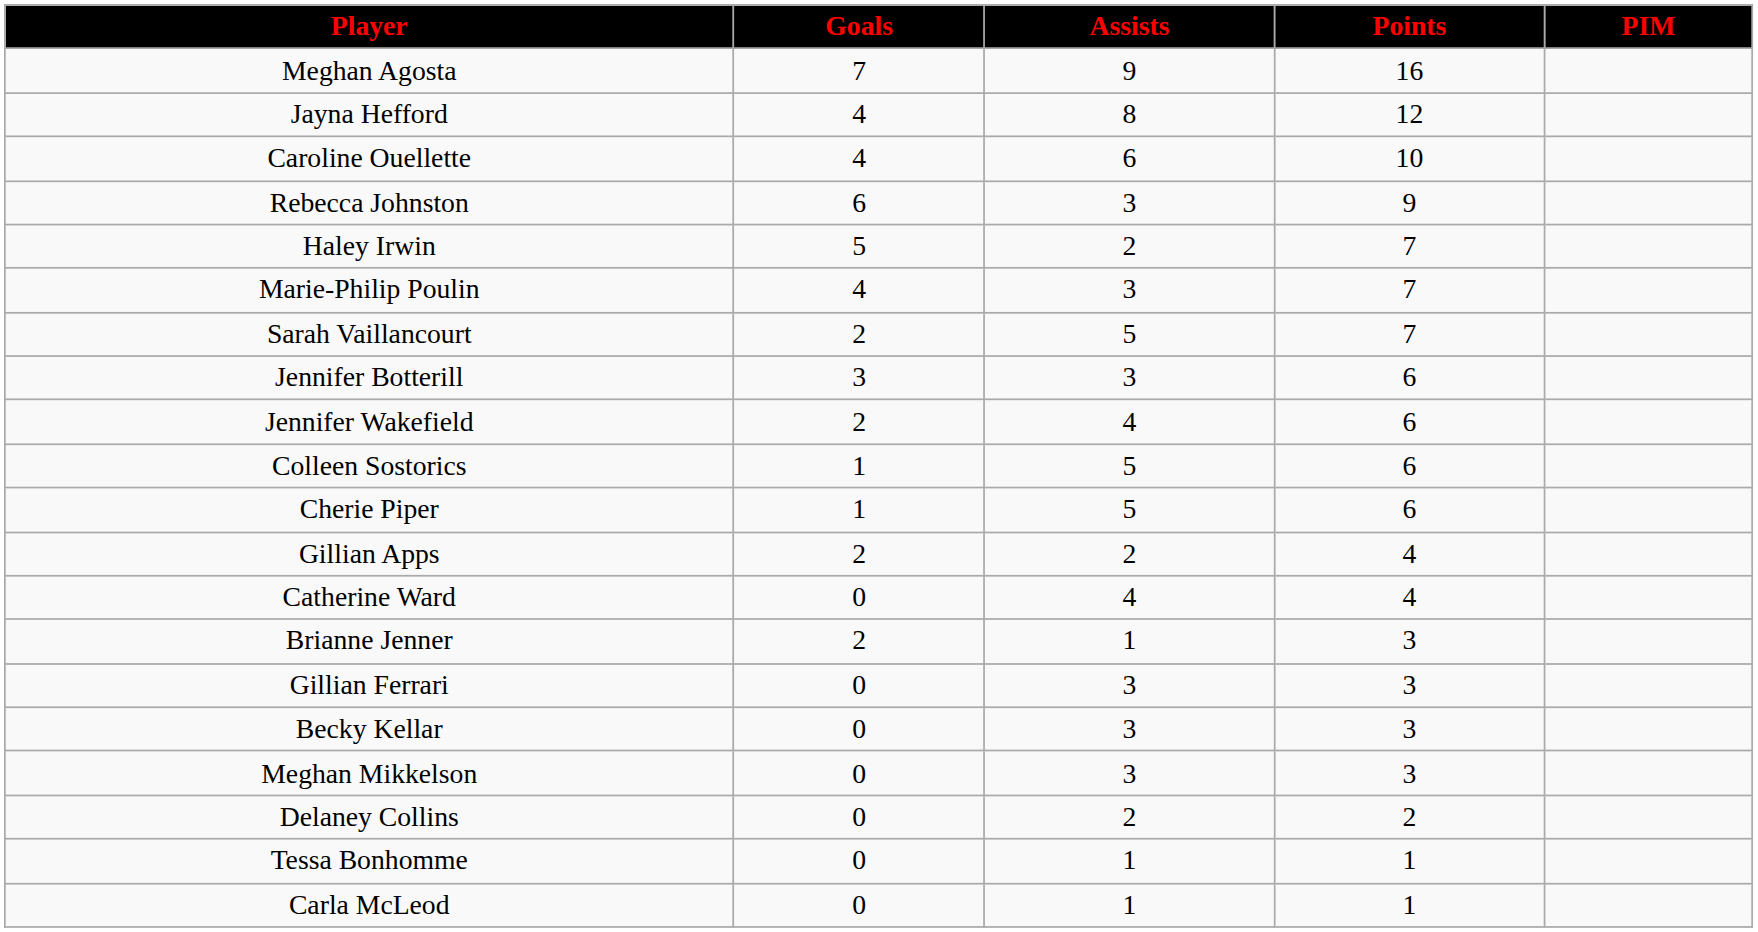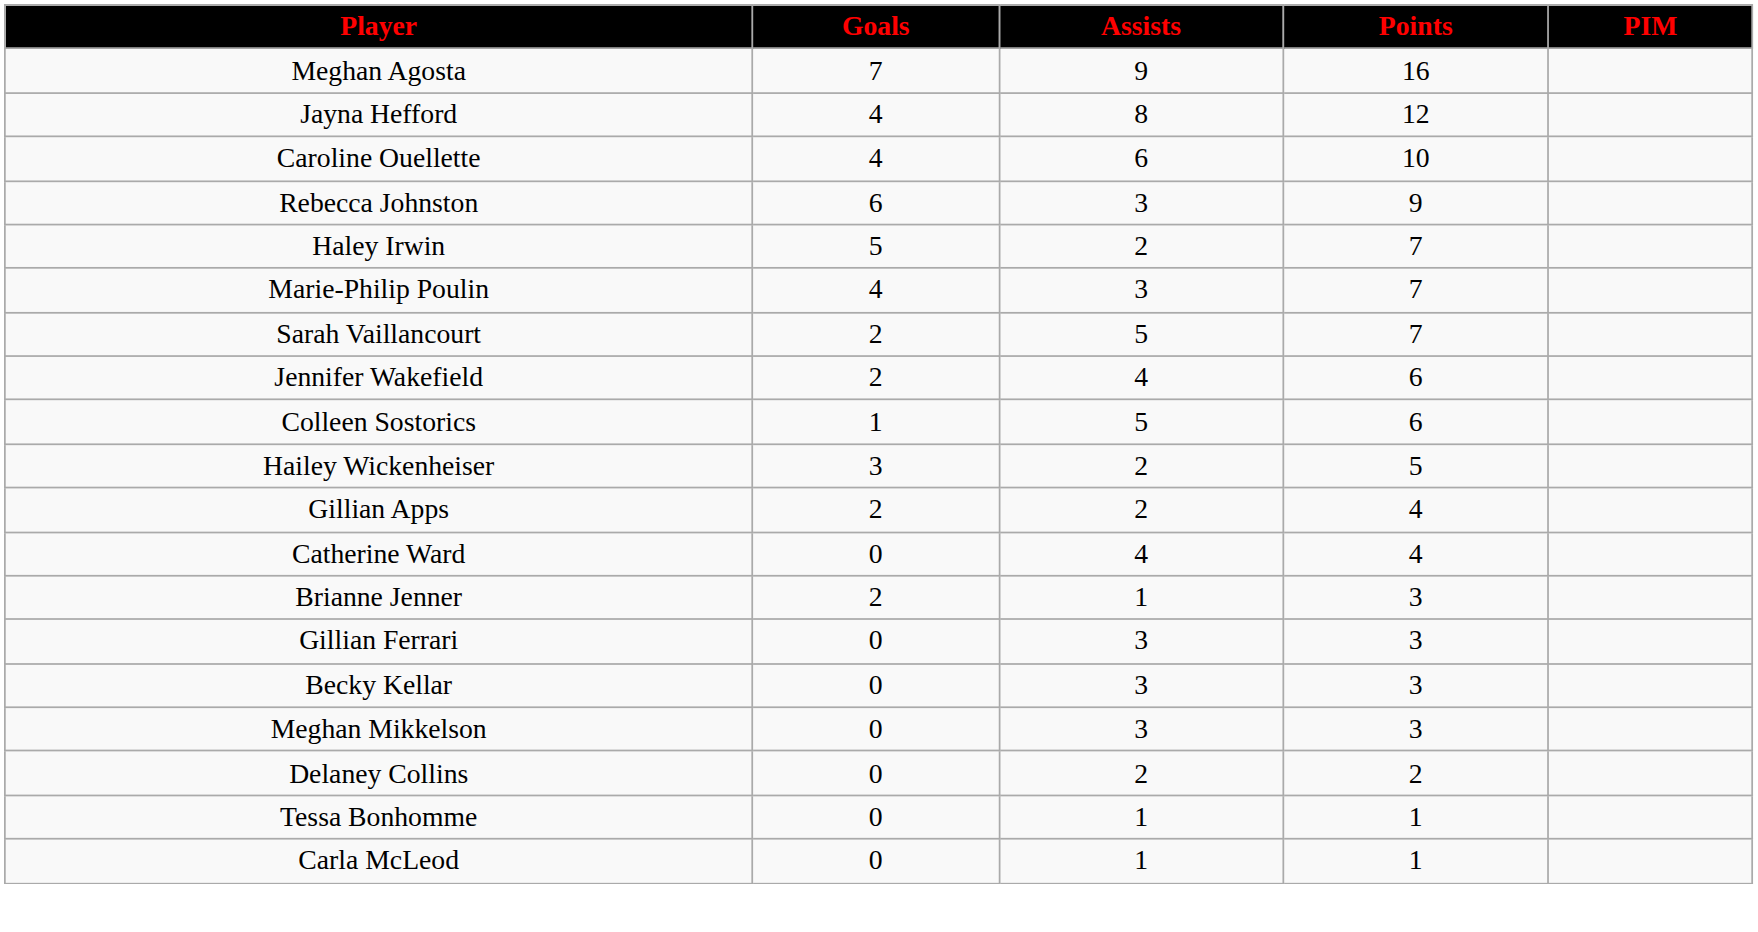- row: Jennifer Botterill | 3 | 3 | 6
+ row: Hailey Wickenheiser | 3 | 2 | 5
- row: Cherie Piper | 1 | 5 | 6
